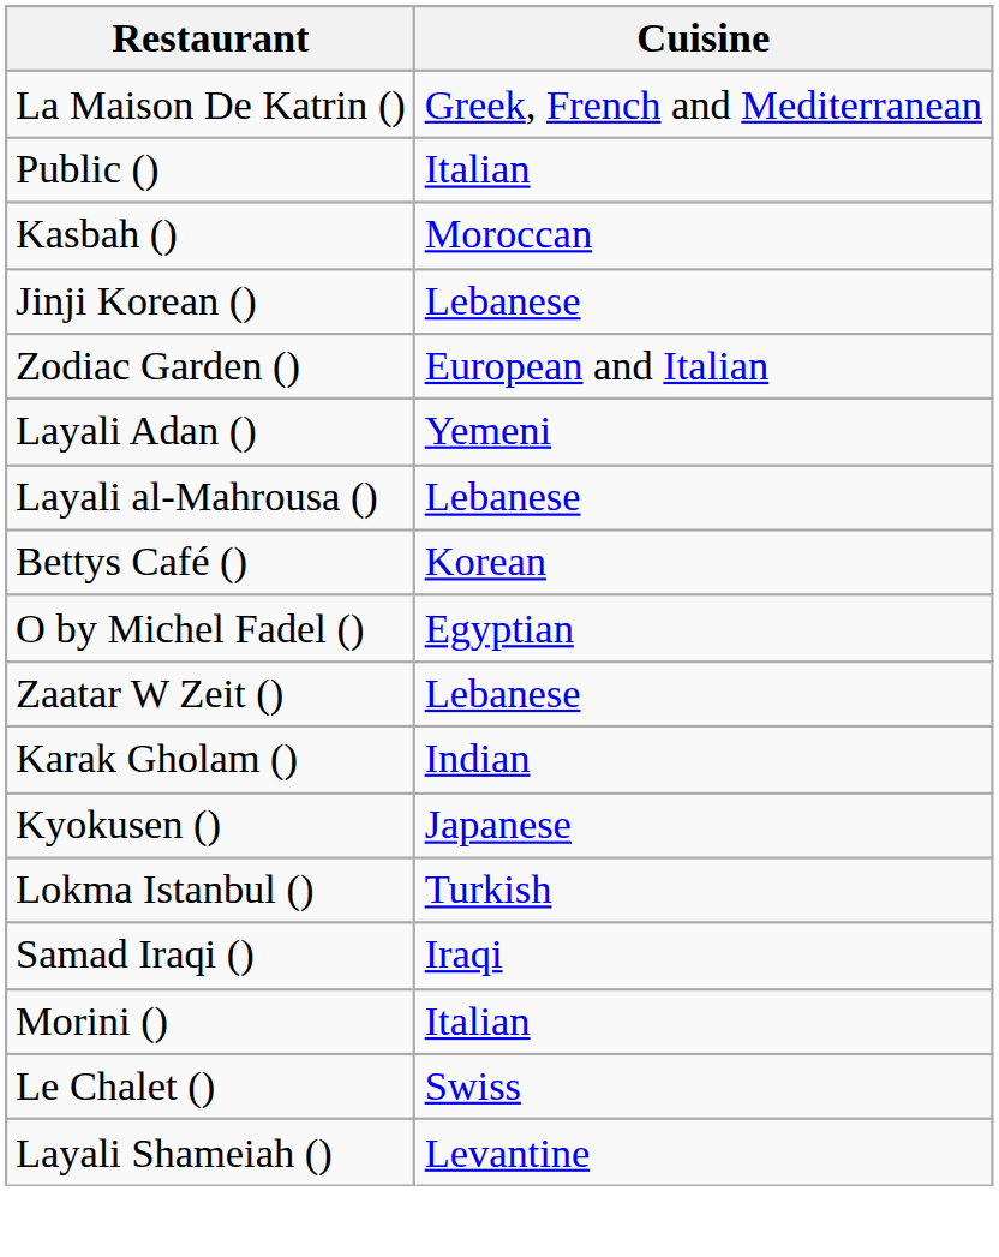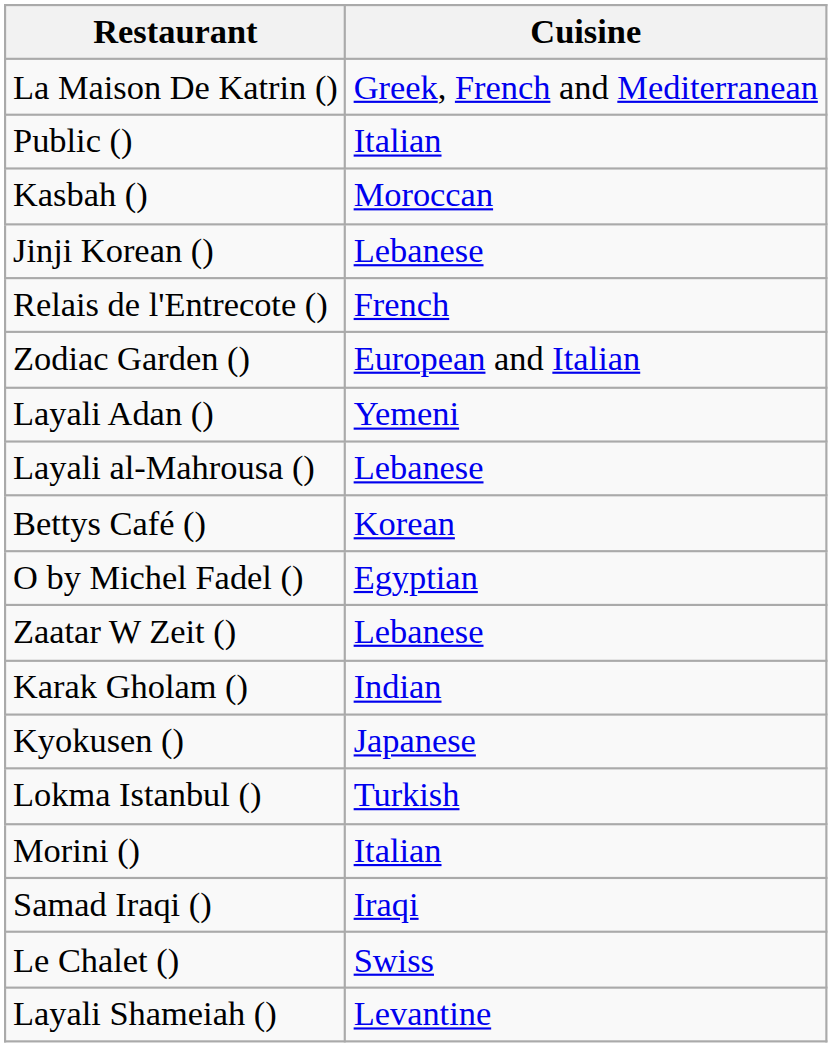+ row: Relais de l'Entrecote () | French
rows swapped: Morini () <-> Samad Iraqi ()
